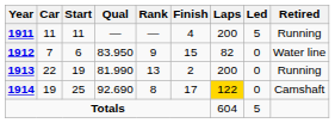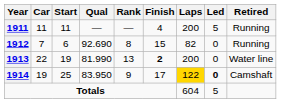1912 | Qual: 83.950 -> 92.690
1912 | Rank: 9 -> 8
1912 | Retired: Water line -> Running
1913 | Finish: normal -> bold
1913 | Retired: Running -> Water line
1914 | Qual: 92.690 -> 83.950
1914 | Rank: 8 -> 9
1914 | Led: normal -> bold
